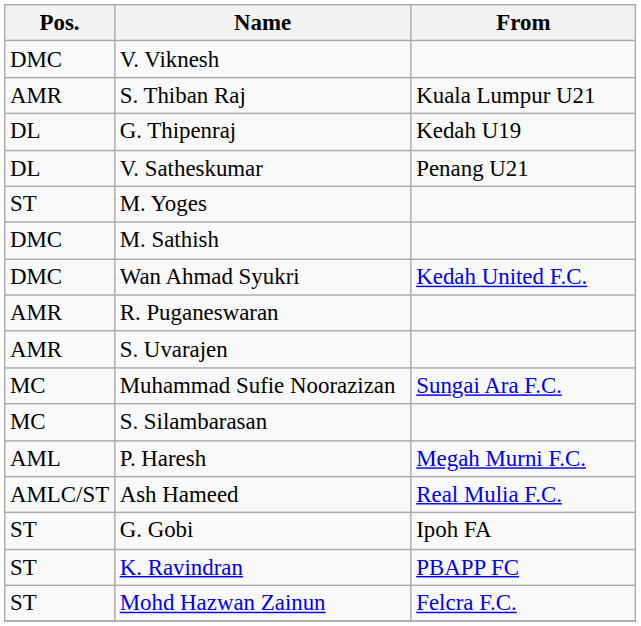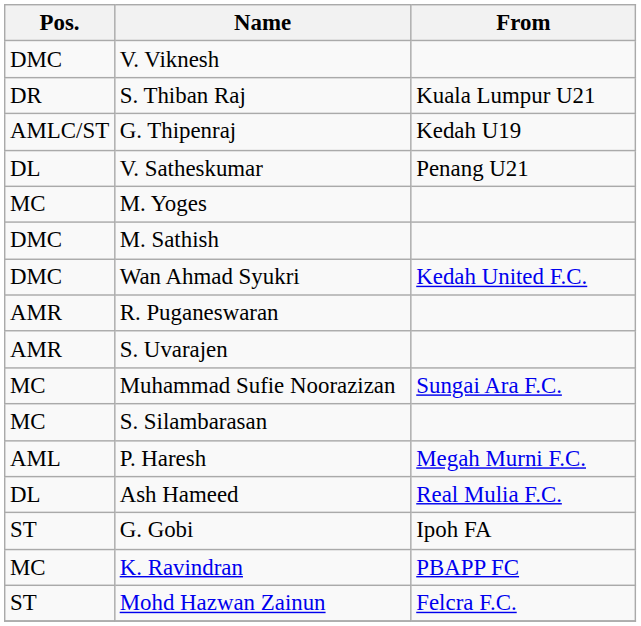S. Thiban Raj | Pos.: AMR -> DR
G. Thipenraj | Pos.: DL -> AMLC/ST
M. Yoges | Pos.: ST -> MC
Ash Hameed | Pos.: AMLC/ST -> DL
K. Ravindran | Pos.: ST -> MC
